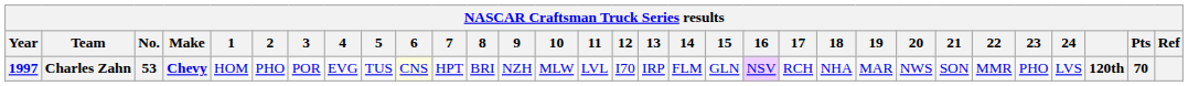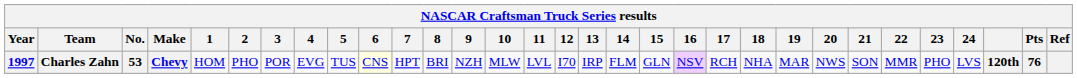Charles Zahn | Pts: 70 -> 76
